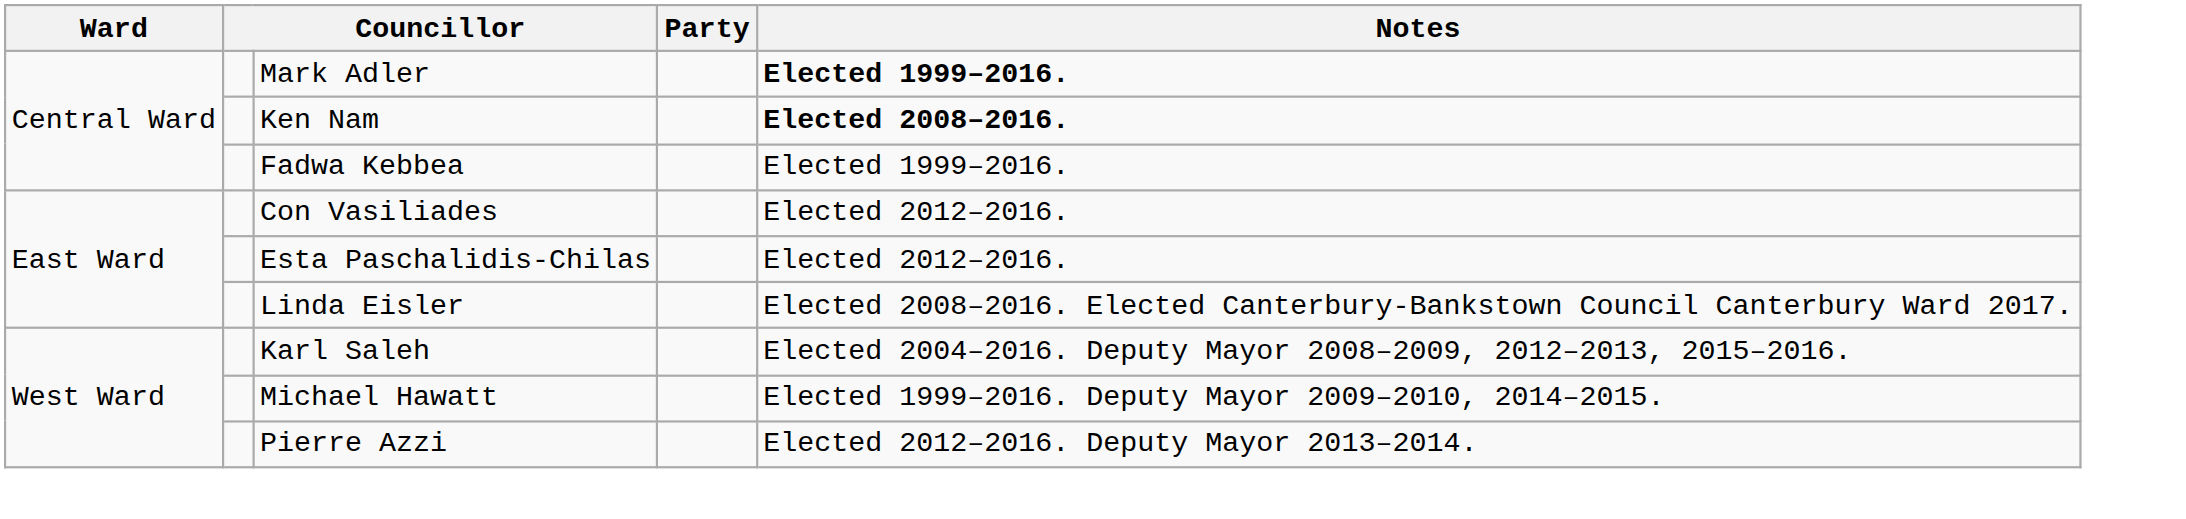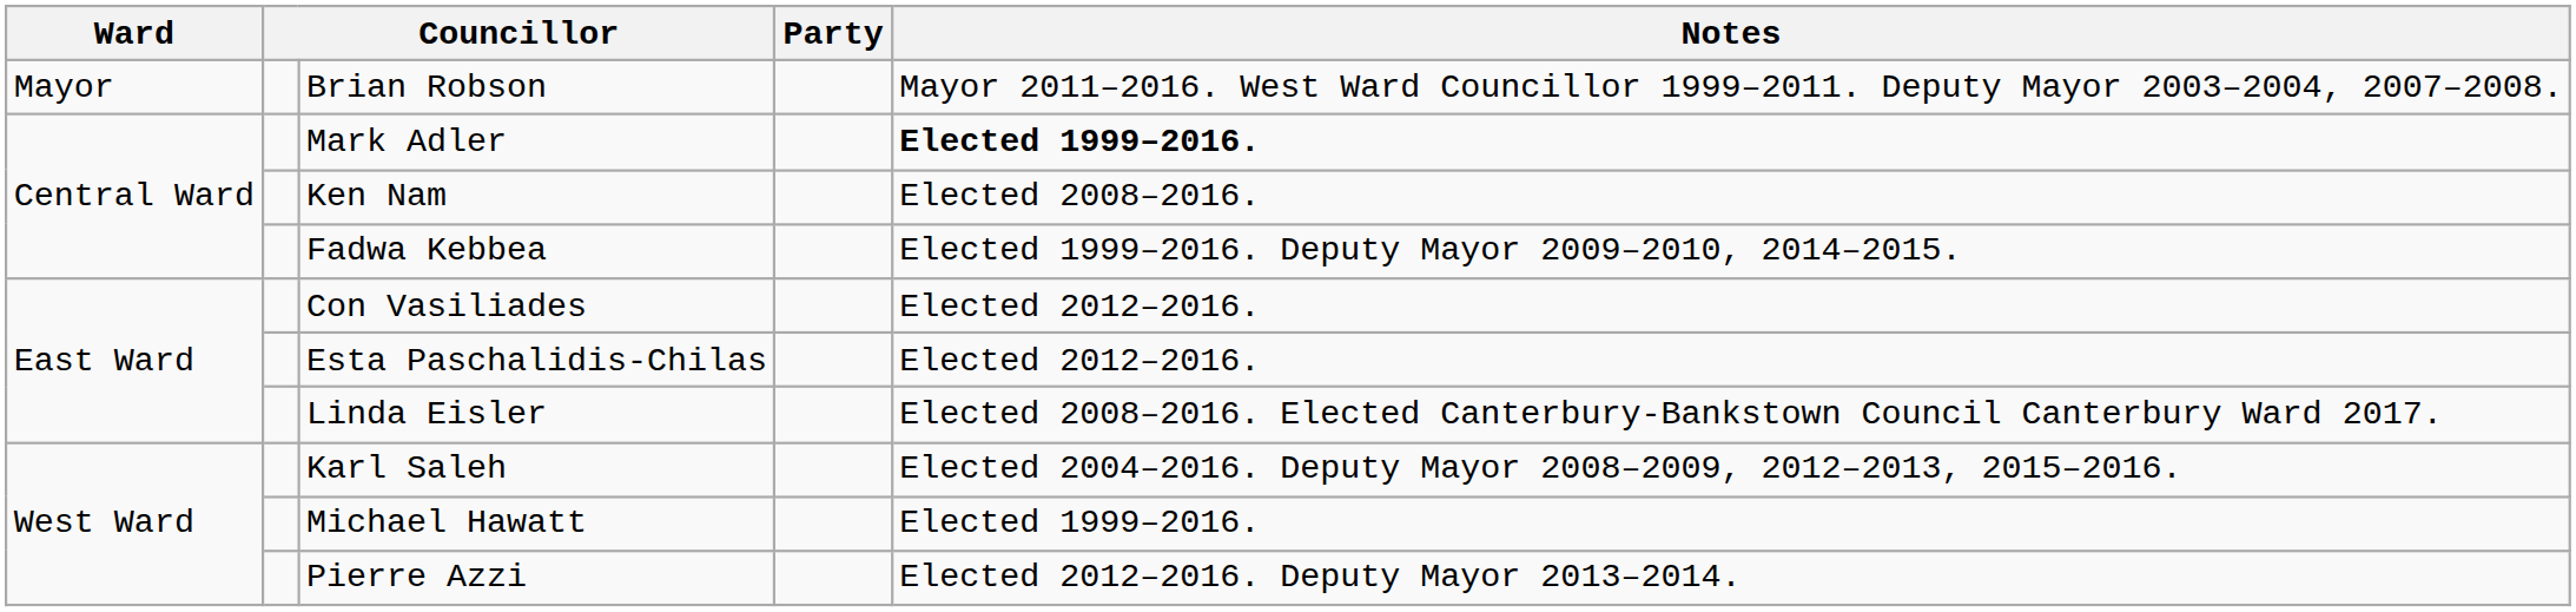+ row: Mayor | Brian Robson | Mayor 2011–2016. West Ward Councillor 1999–2011. Deputy Mayor 2003–2004, 2007–2008.
Ken Nam | Notes: bold -> normal
Fadwa Kebbea | Notes: Elected 1999–2016. -> Elected 1999–2016. Deputy Mayor 2009–2010, 2014–2015.
Michael Hawatt | Notes: Elected 1999–2016. Deputy Mayor 2009–2010, 2014–2015. -> Elected 1999–2016.
